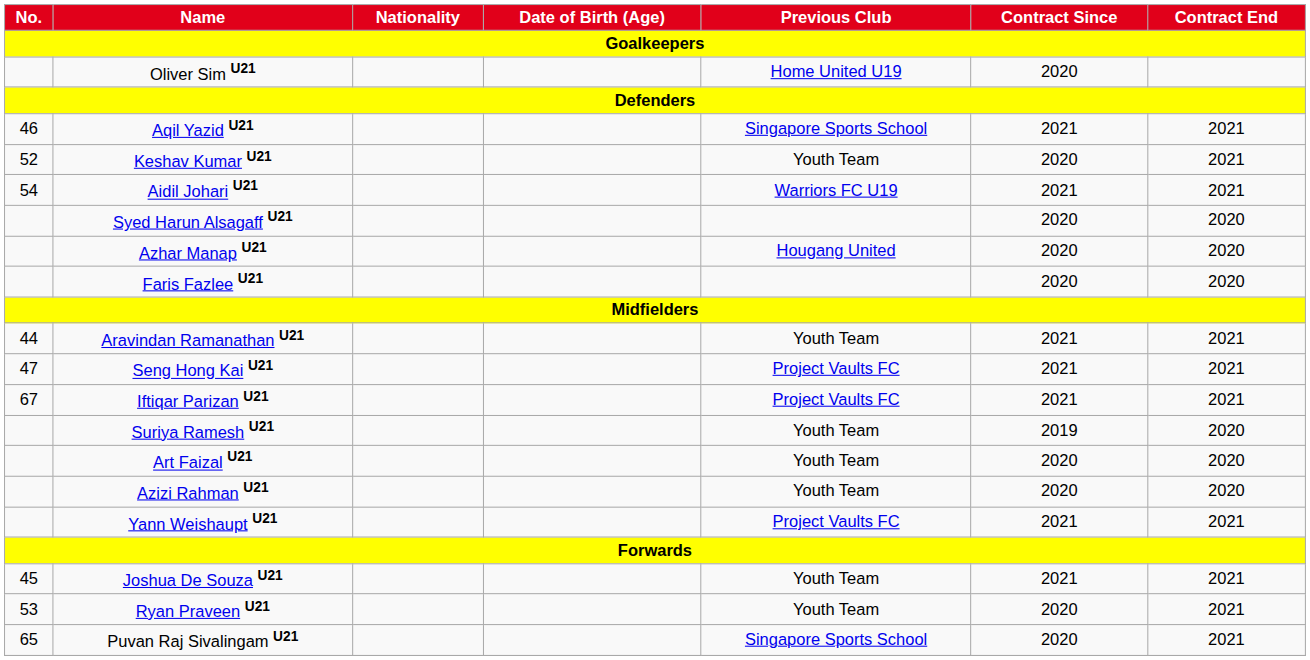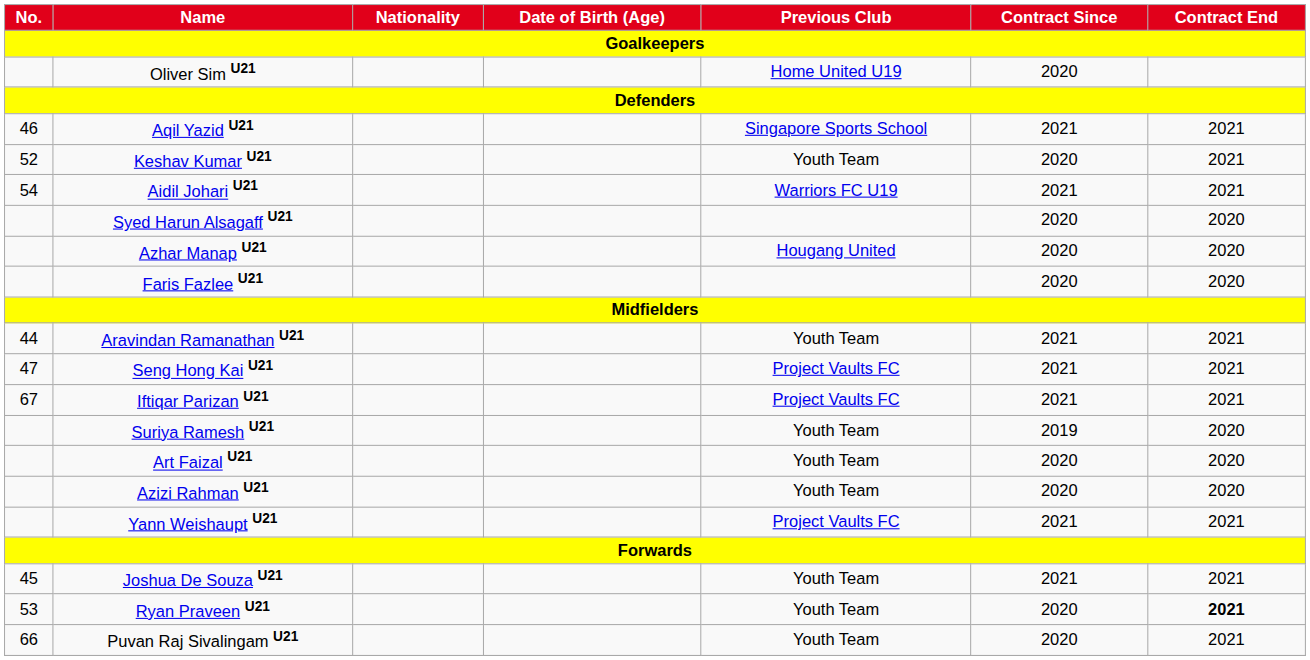Ryan Praveen U21 | Contract End: normal -> bold
Puvan Raj Sivalingam U21 | No.: 65 -> 66
Puvan Raj Sivalingam U21 | Previous Club: Singapore Sports School -> Youth Team
